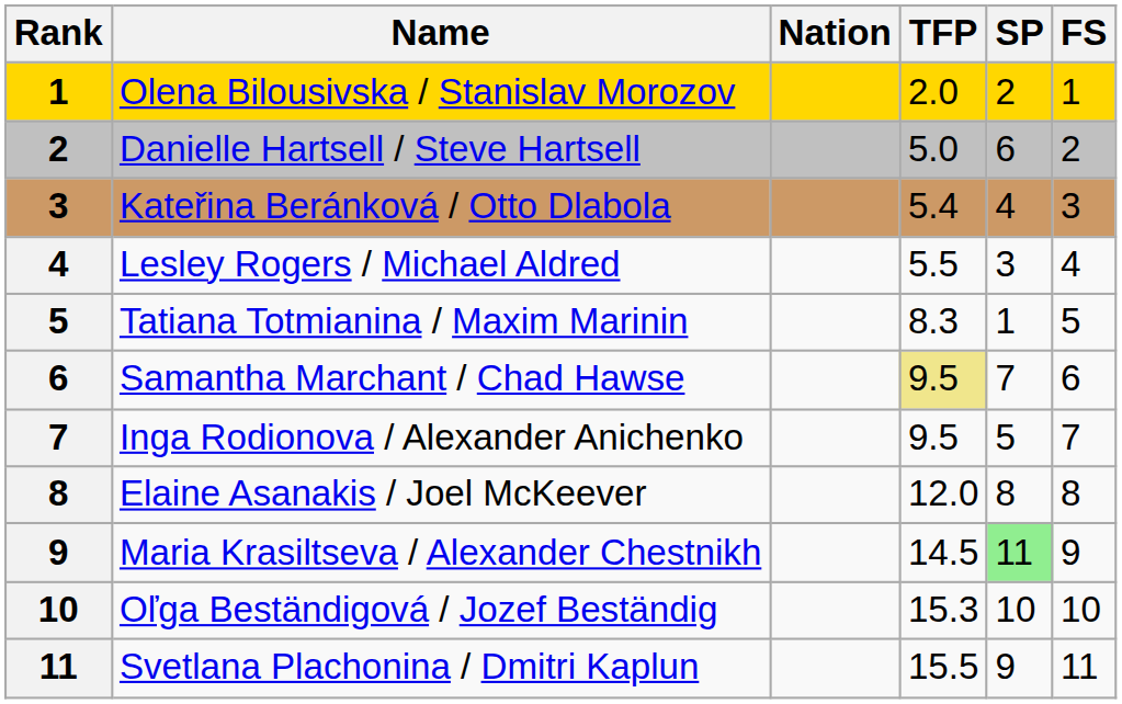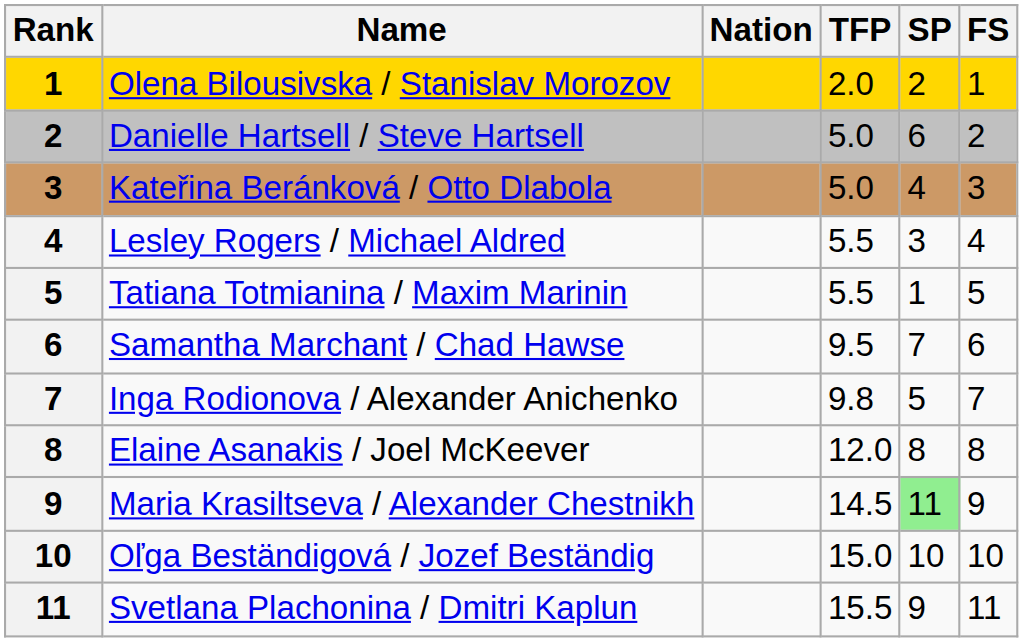Kateřina Beránková / Otto Dlabola | TFP: 5.4 -> 5.0
Tatiana Totmianina / Maxim Marinin | TFP: 8.3 -> 5.5
Samantha Marchant / Chad Hawse | TFP: khaki background -> no background
Inga Rodionova / Alexander Anichenko | TFP: 9.5 -> 9.8
Oľga Beständigová / Jozef Beständig | TFP: 15.3 -> 15.0
